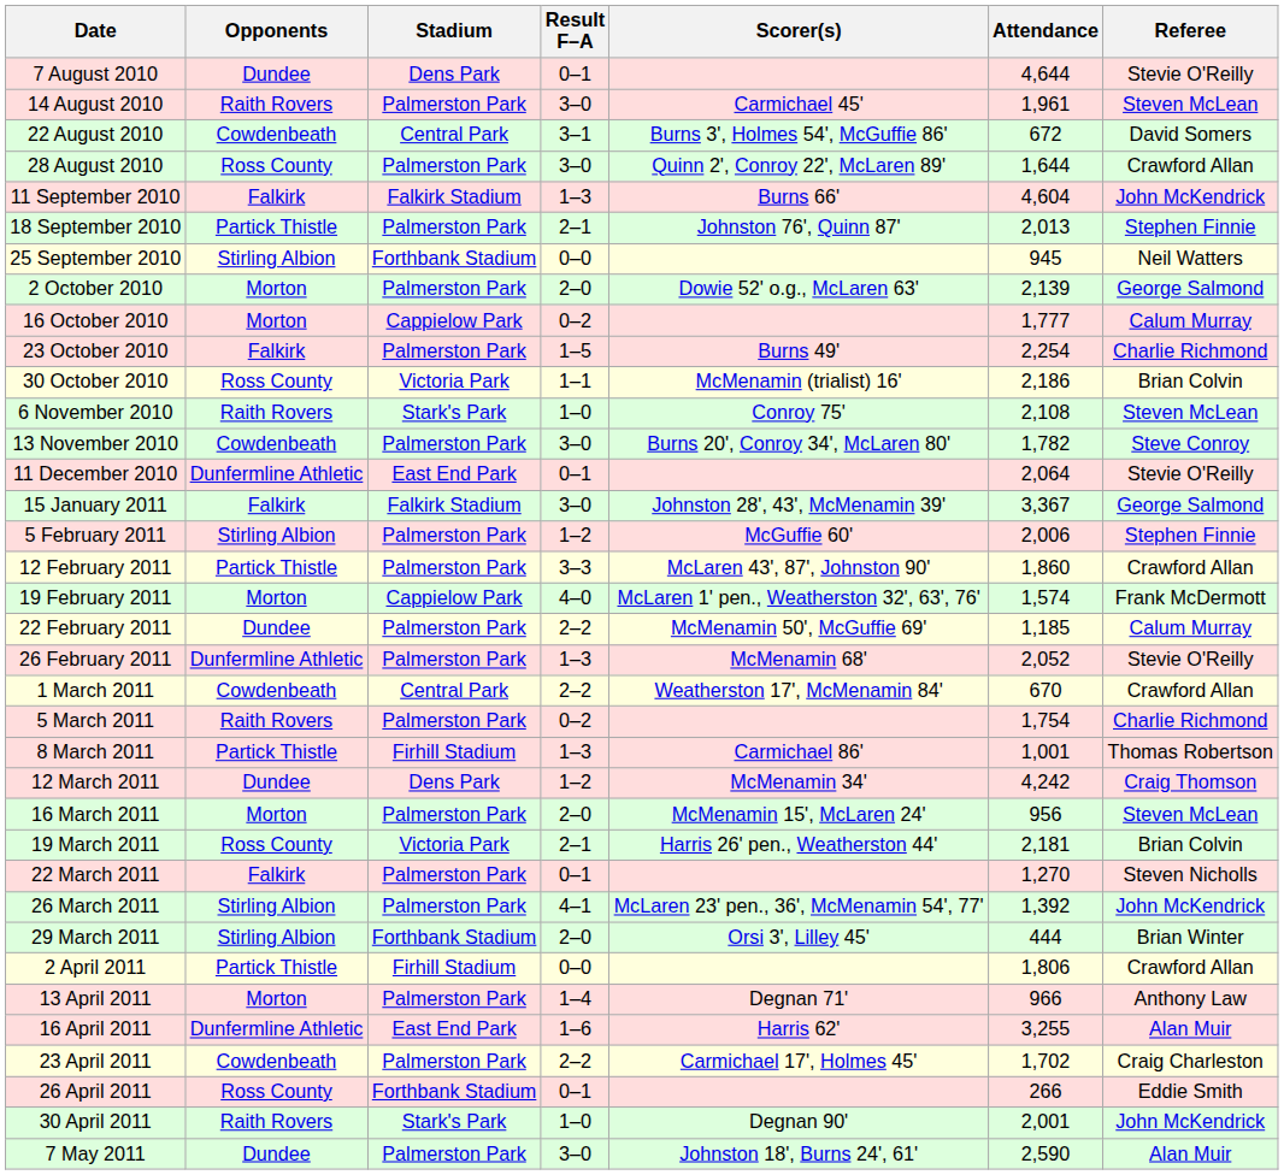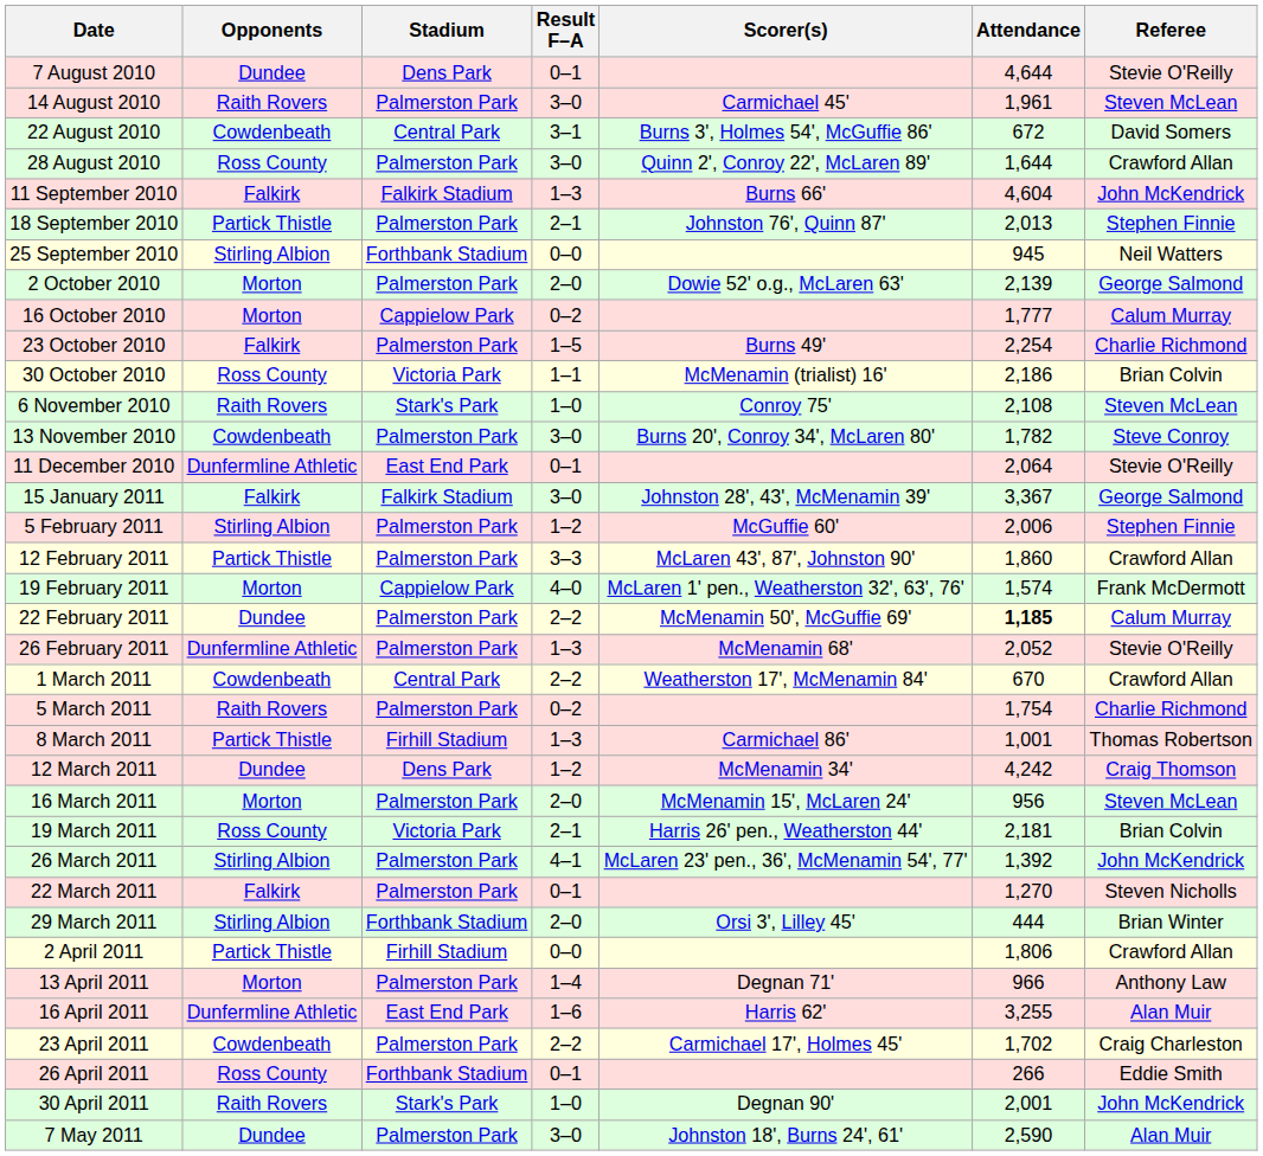22 February 2011 | Attendance: normal -> bold
rows swapped: 22 March 2011 <-> 26 March 2011
